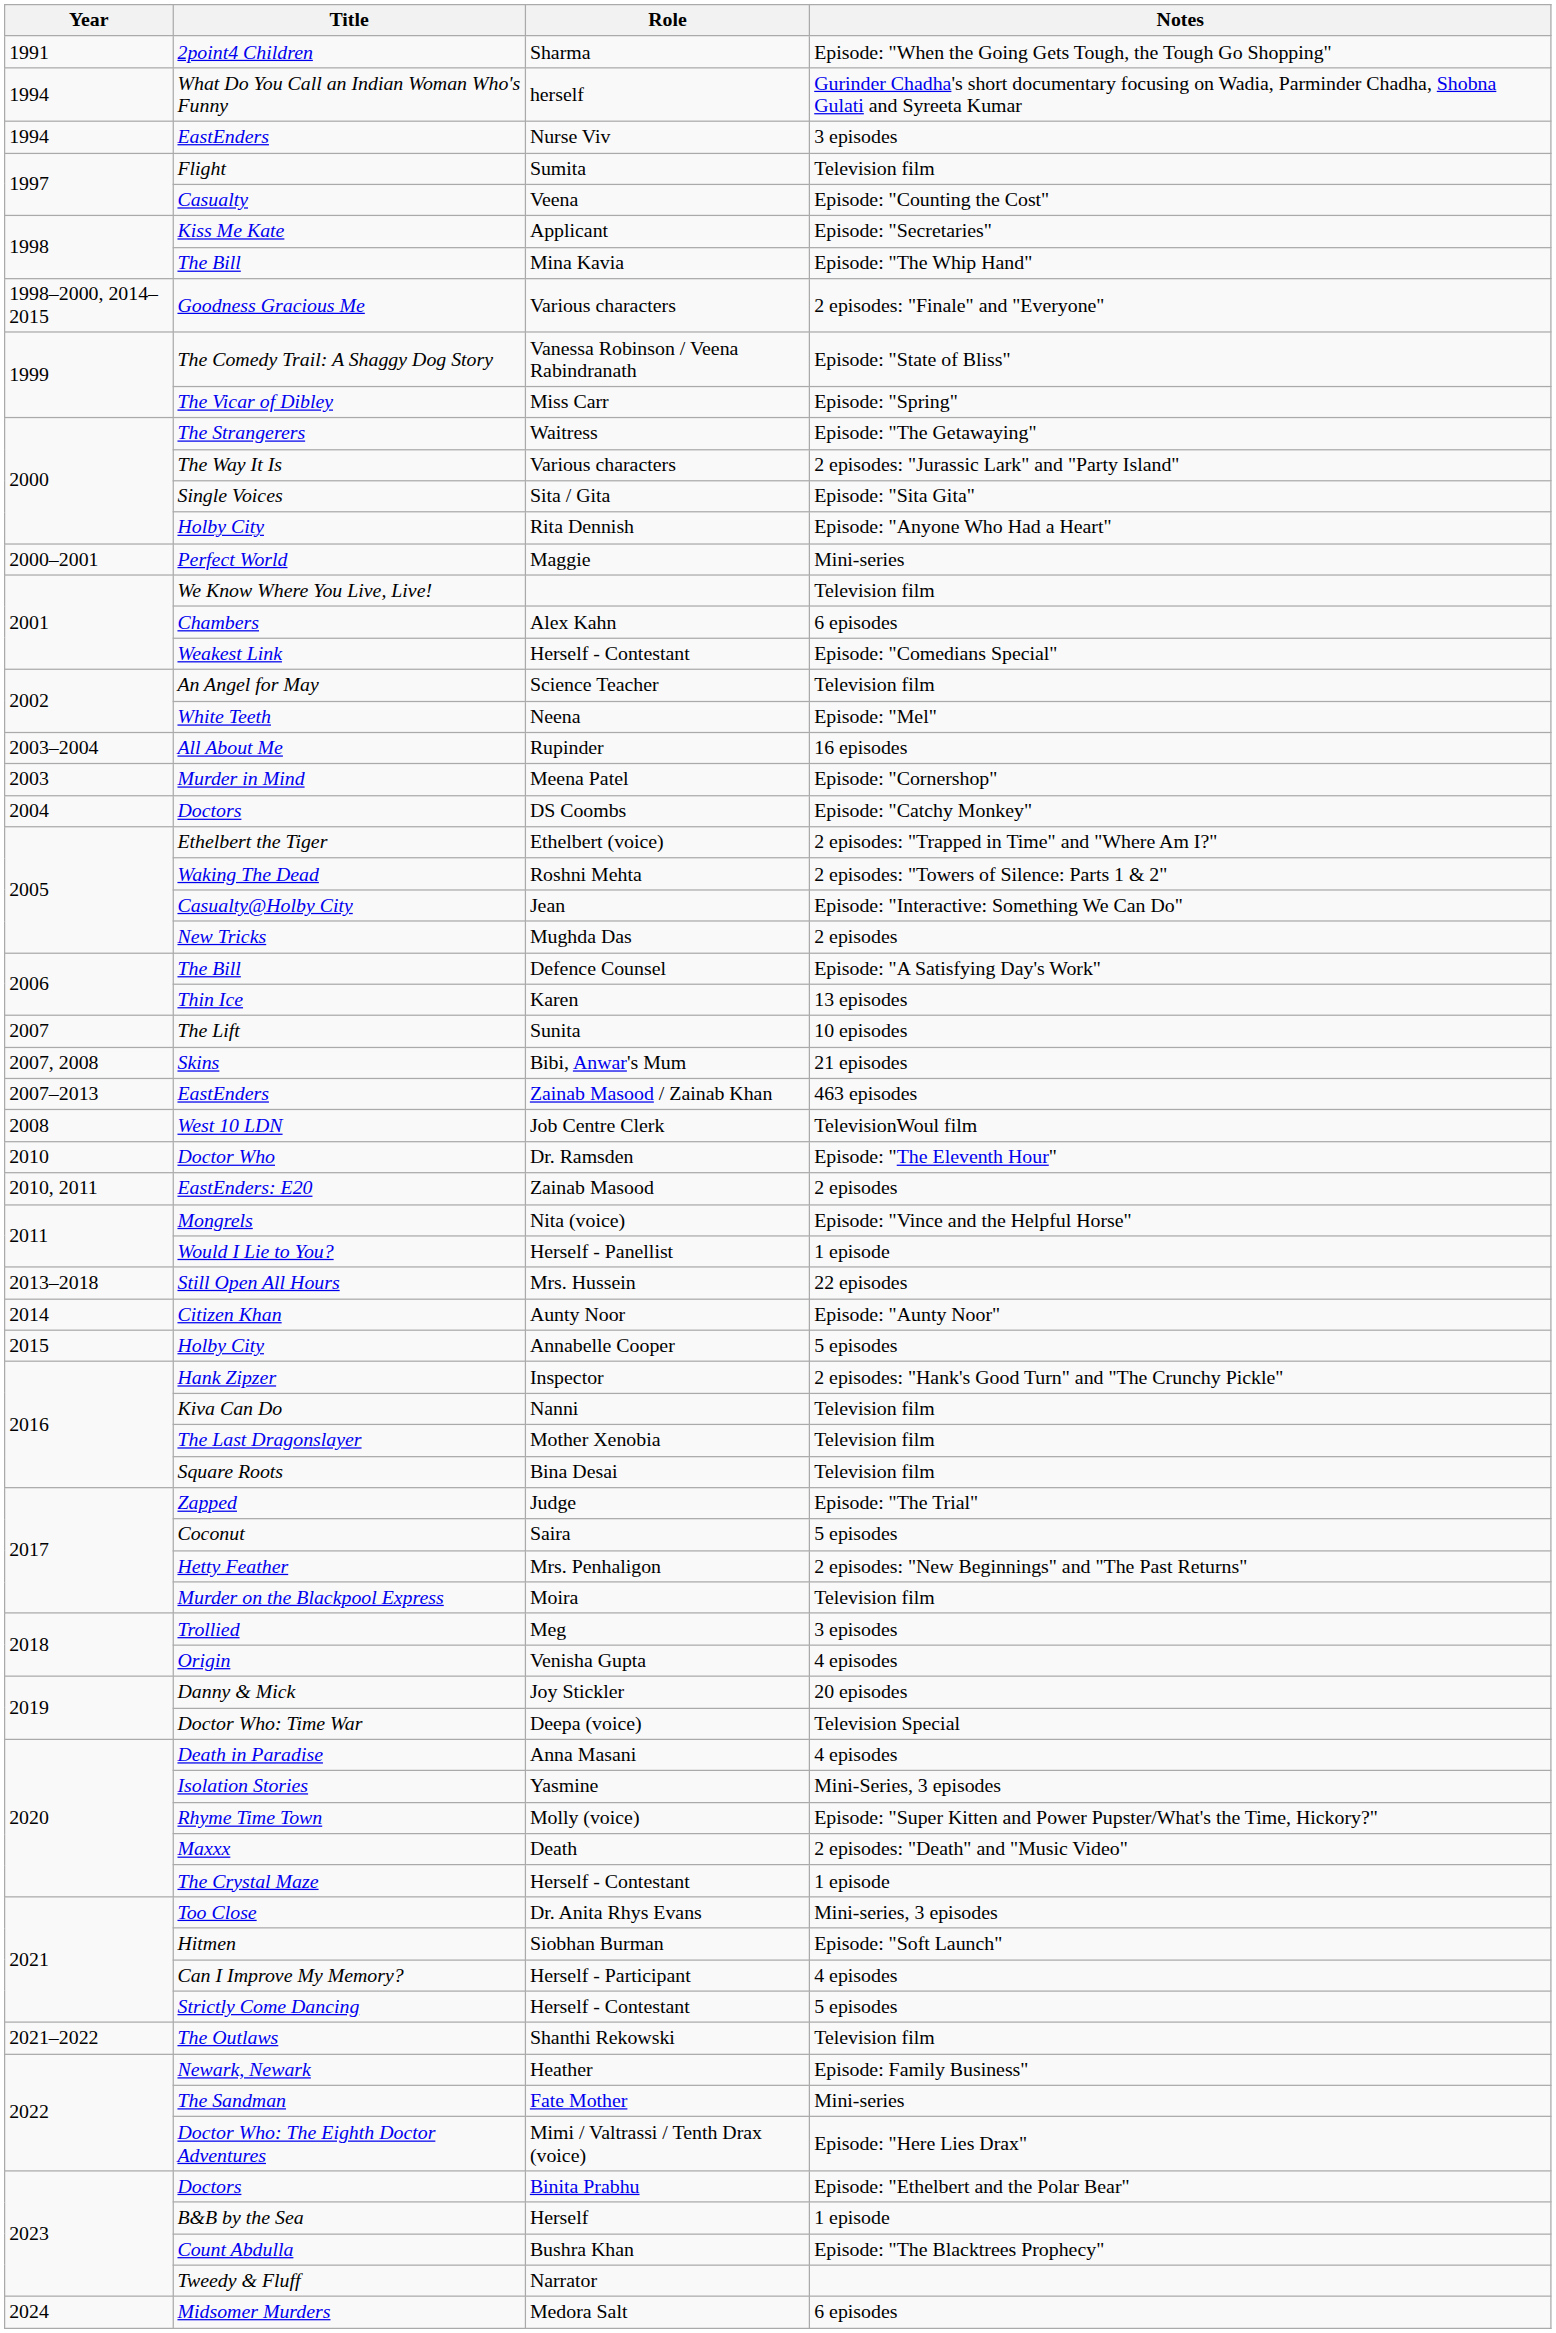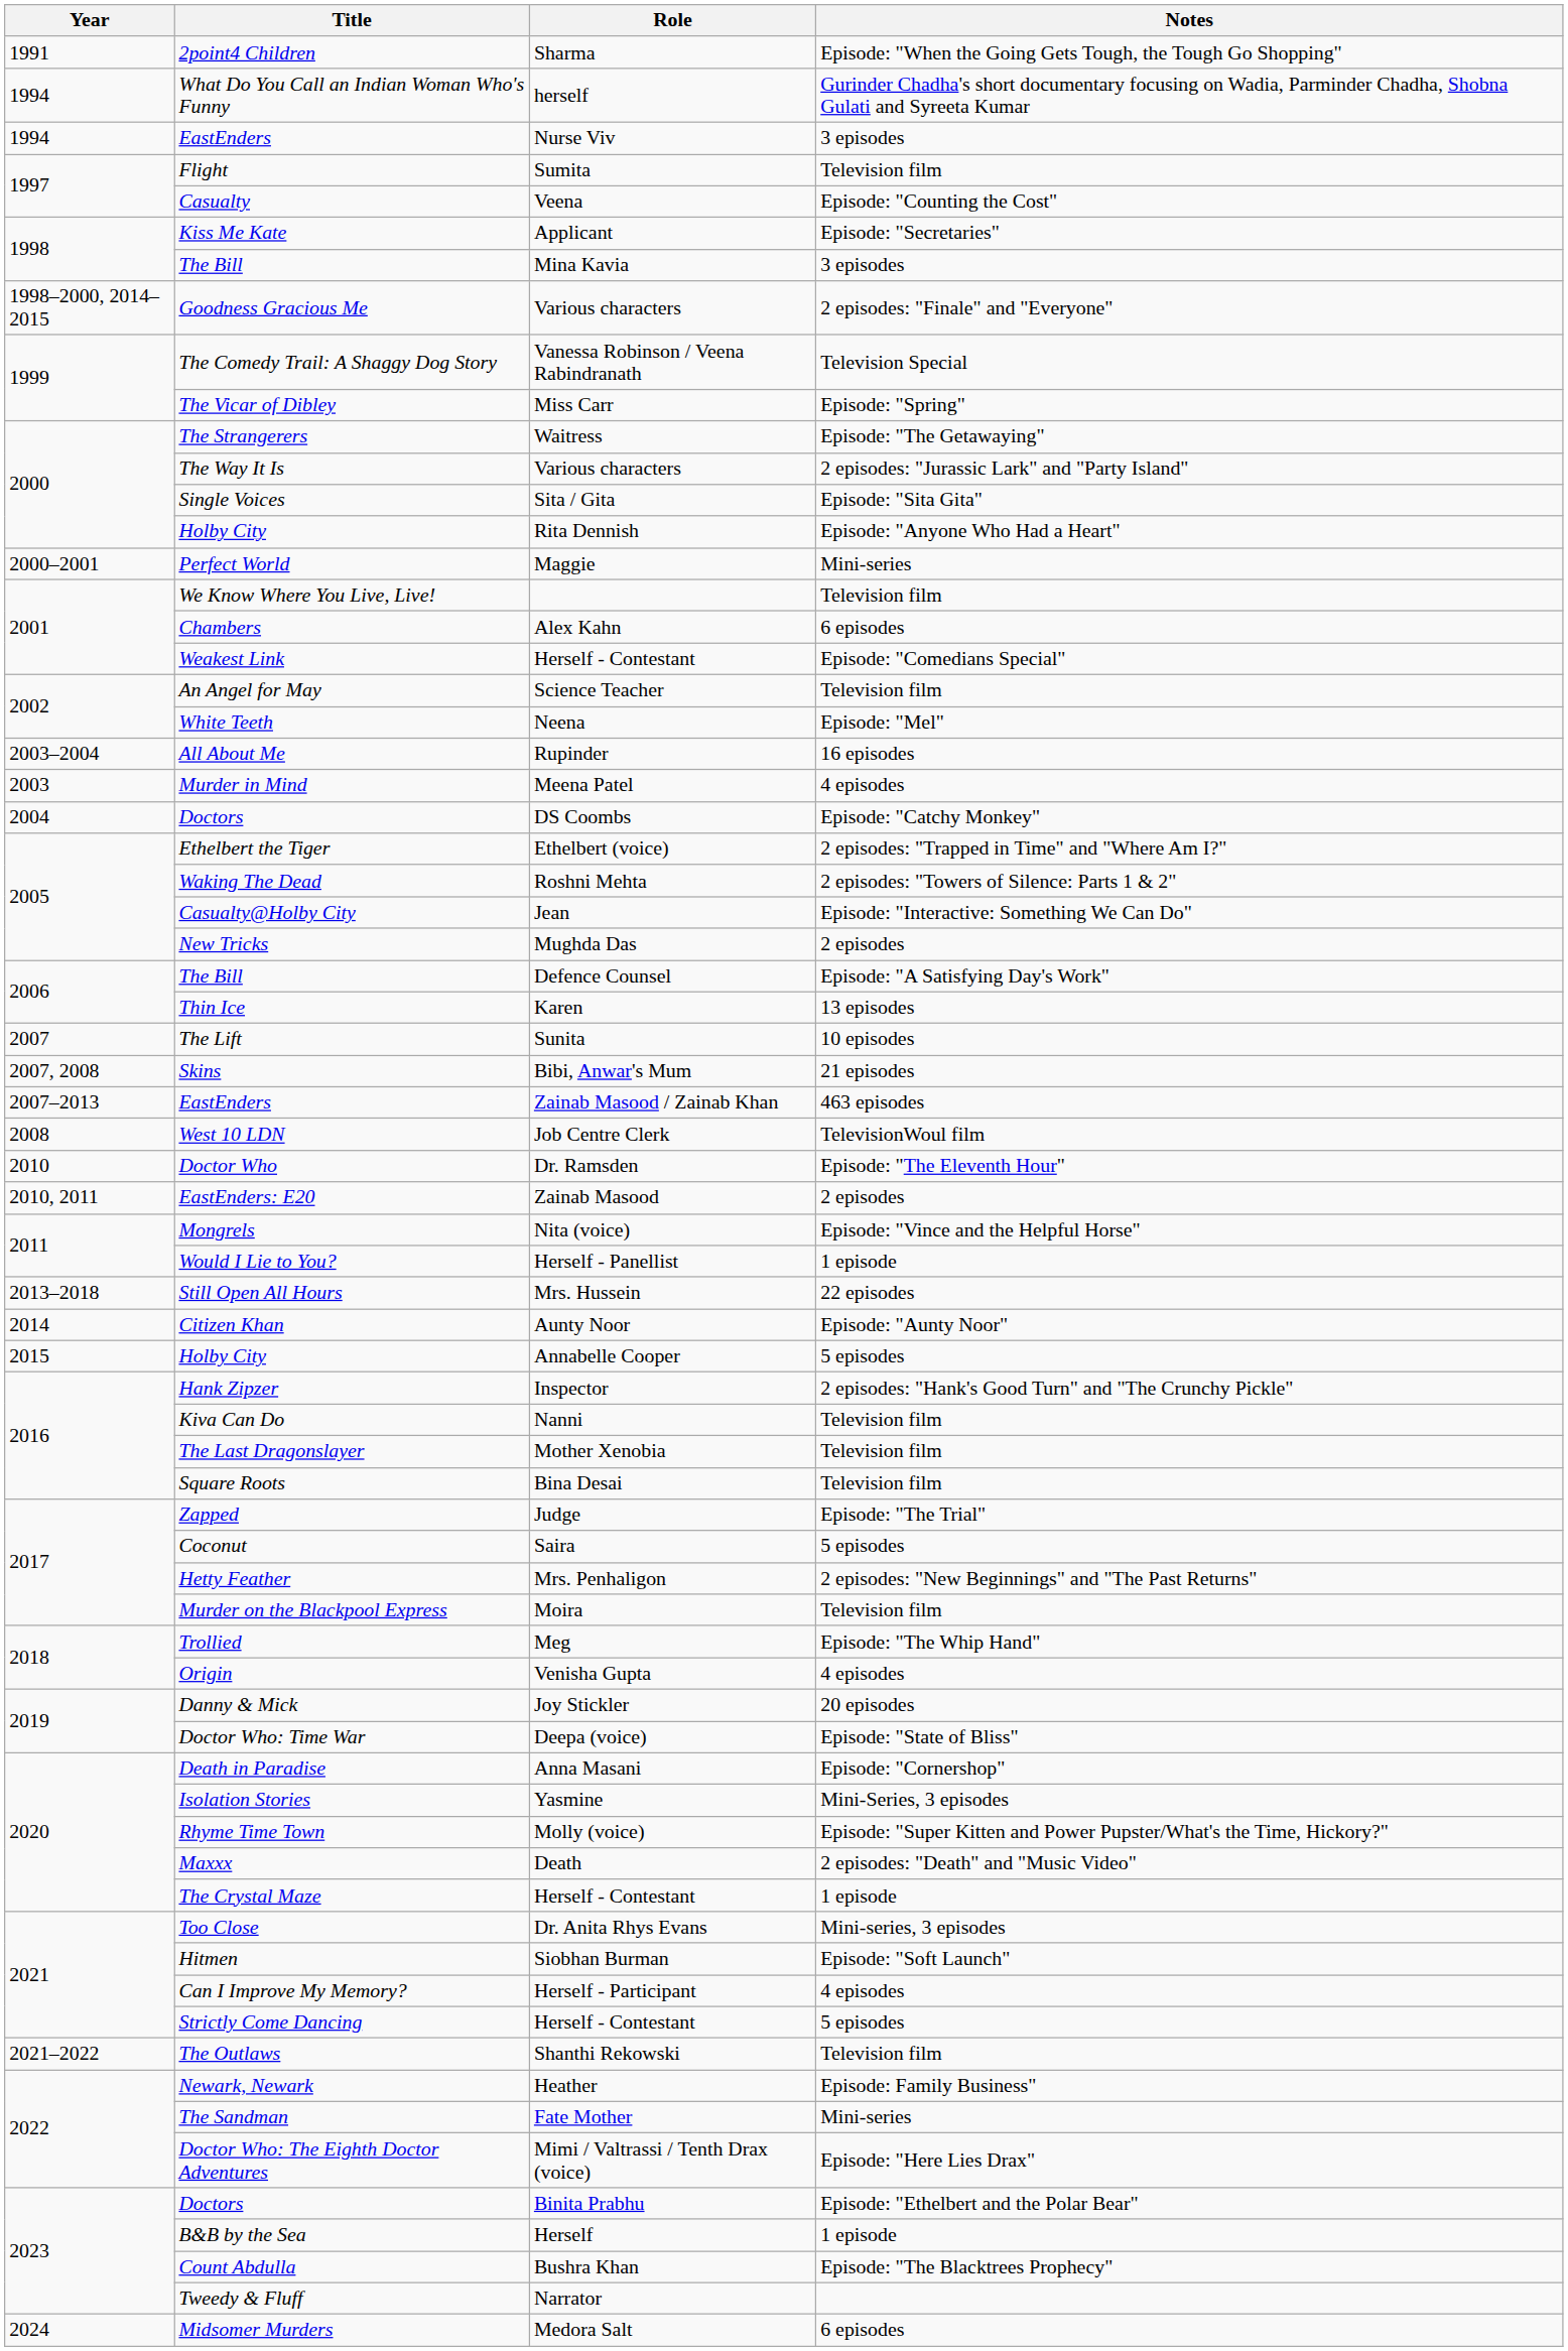Mina Kavia | Notes: Episode: "The Whip Hand" -> 3 episodes
Vanessa Robinson / Veena Rabindranath | Notes: Episode: "State of Bliss" -> Television Special
Meena Patel | Notes: Episode: "Cornershop" -> 4 episodes
Meg | Notes: 3 episodes -> Episode: "The Whip Hand"
Deepa (voice) | Notes: Television Special -> Episode: "State of Bliss"
Anna Masani | Notes: 4 episodes -> Episode: "Cornershop"
